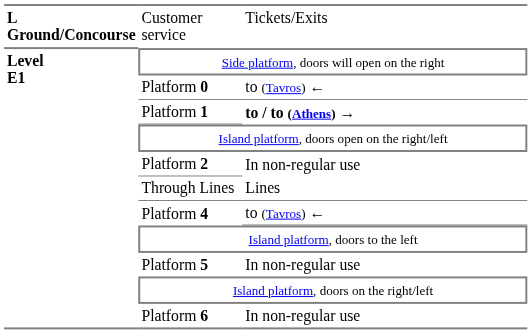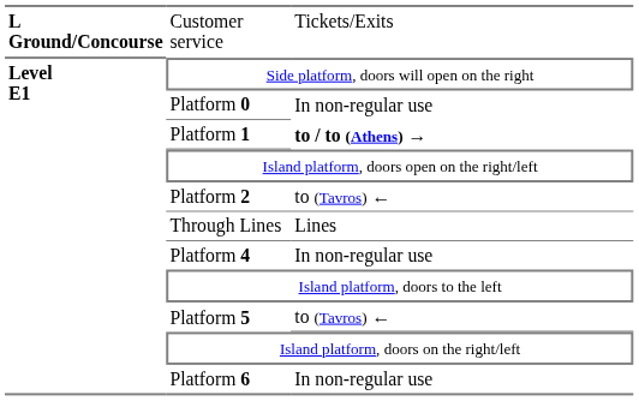Platform 0 | column 3: to (Tavros) ← -> In non-regular use
Platform 2 | column 3: In non-regular use -> to (Tavros) ←
Platform 4 | column 3: to (Tavros) ← -> In non-regular use
Platform 5 | column 3: In non-regular use -> to (Tavros) ←
